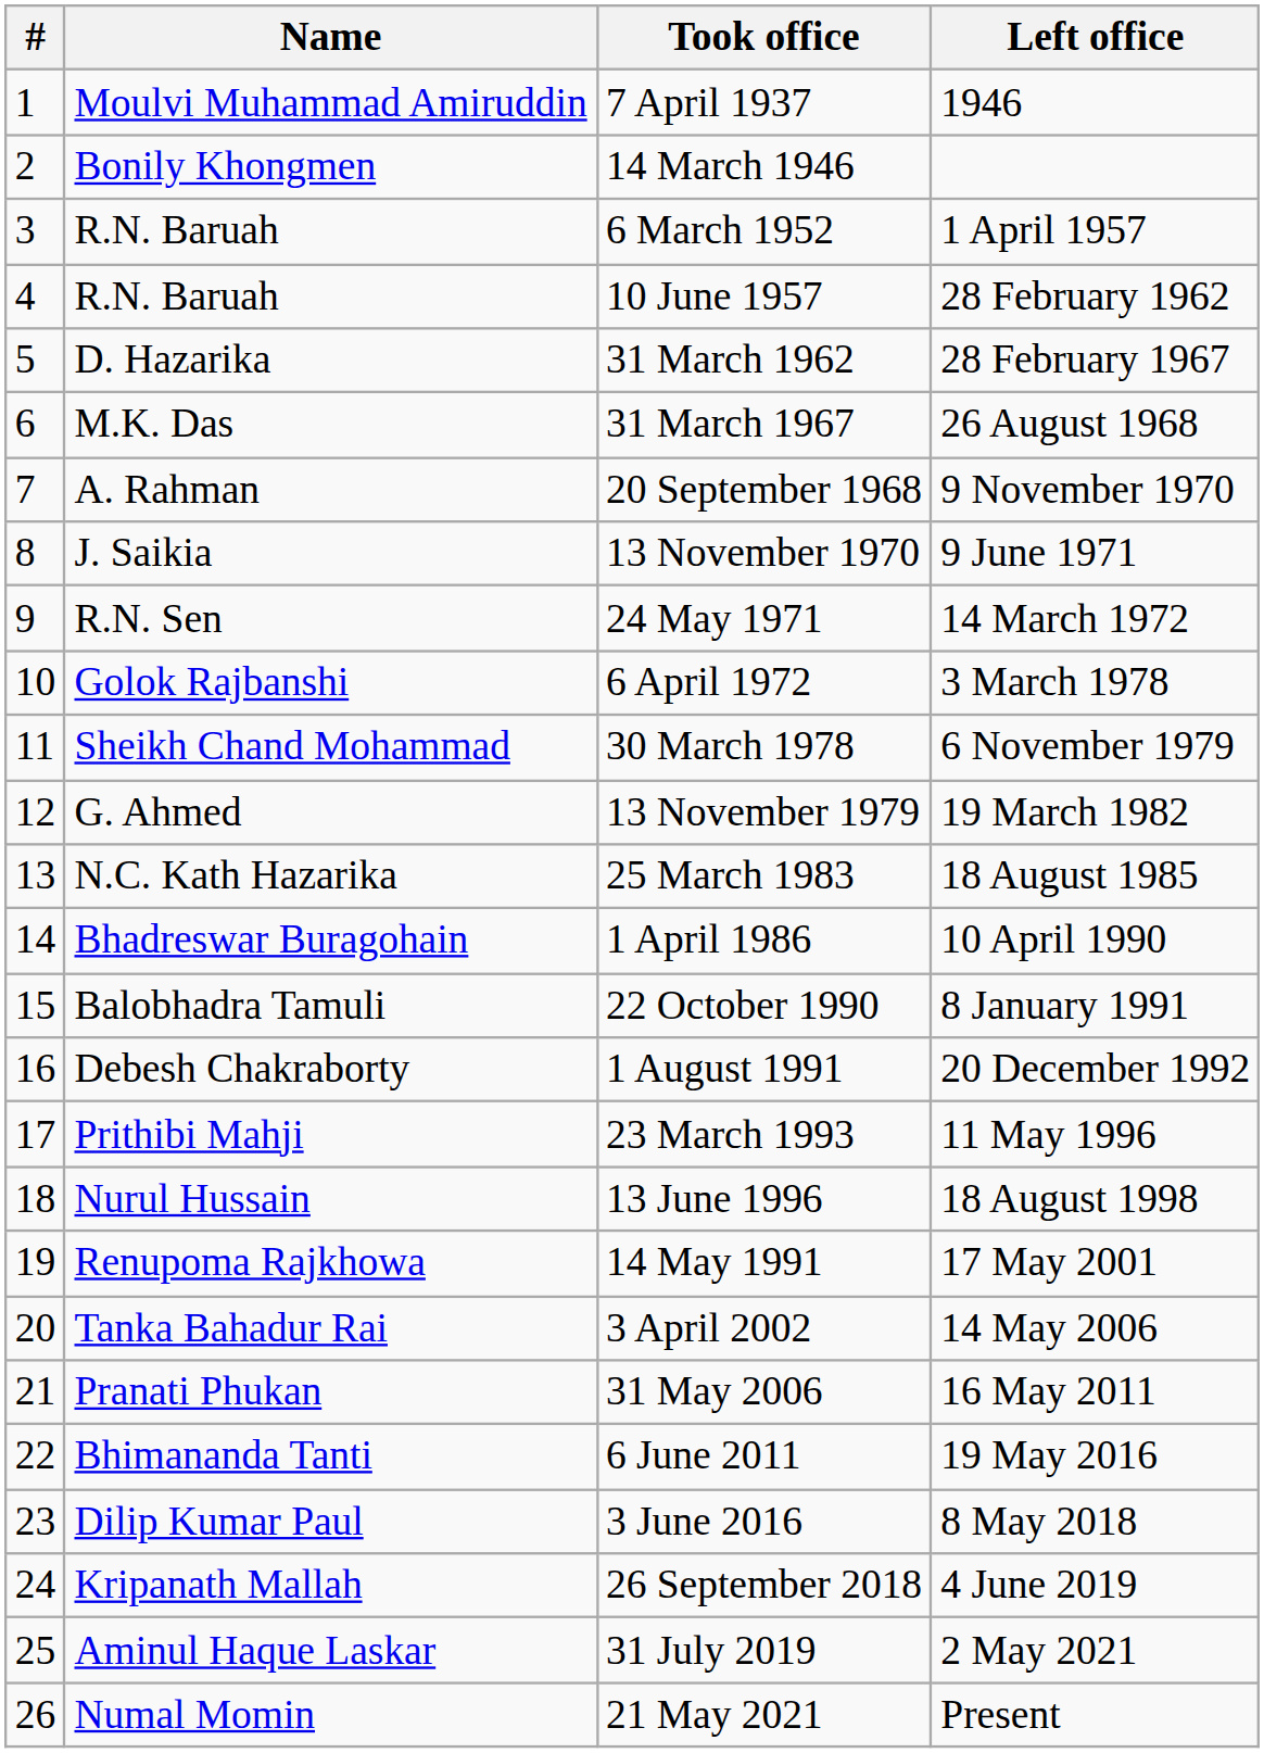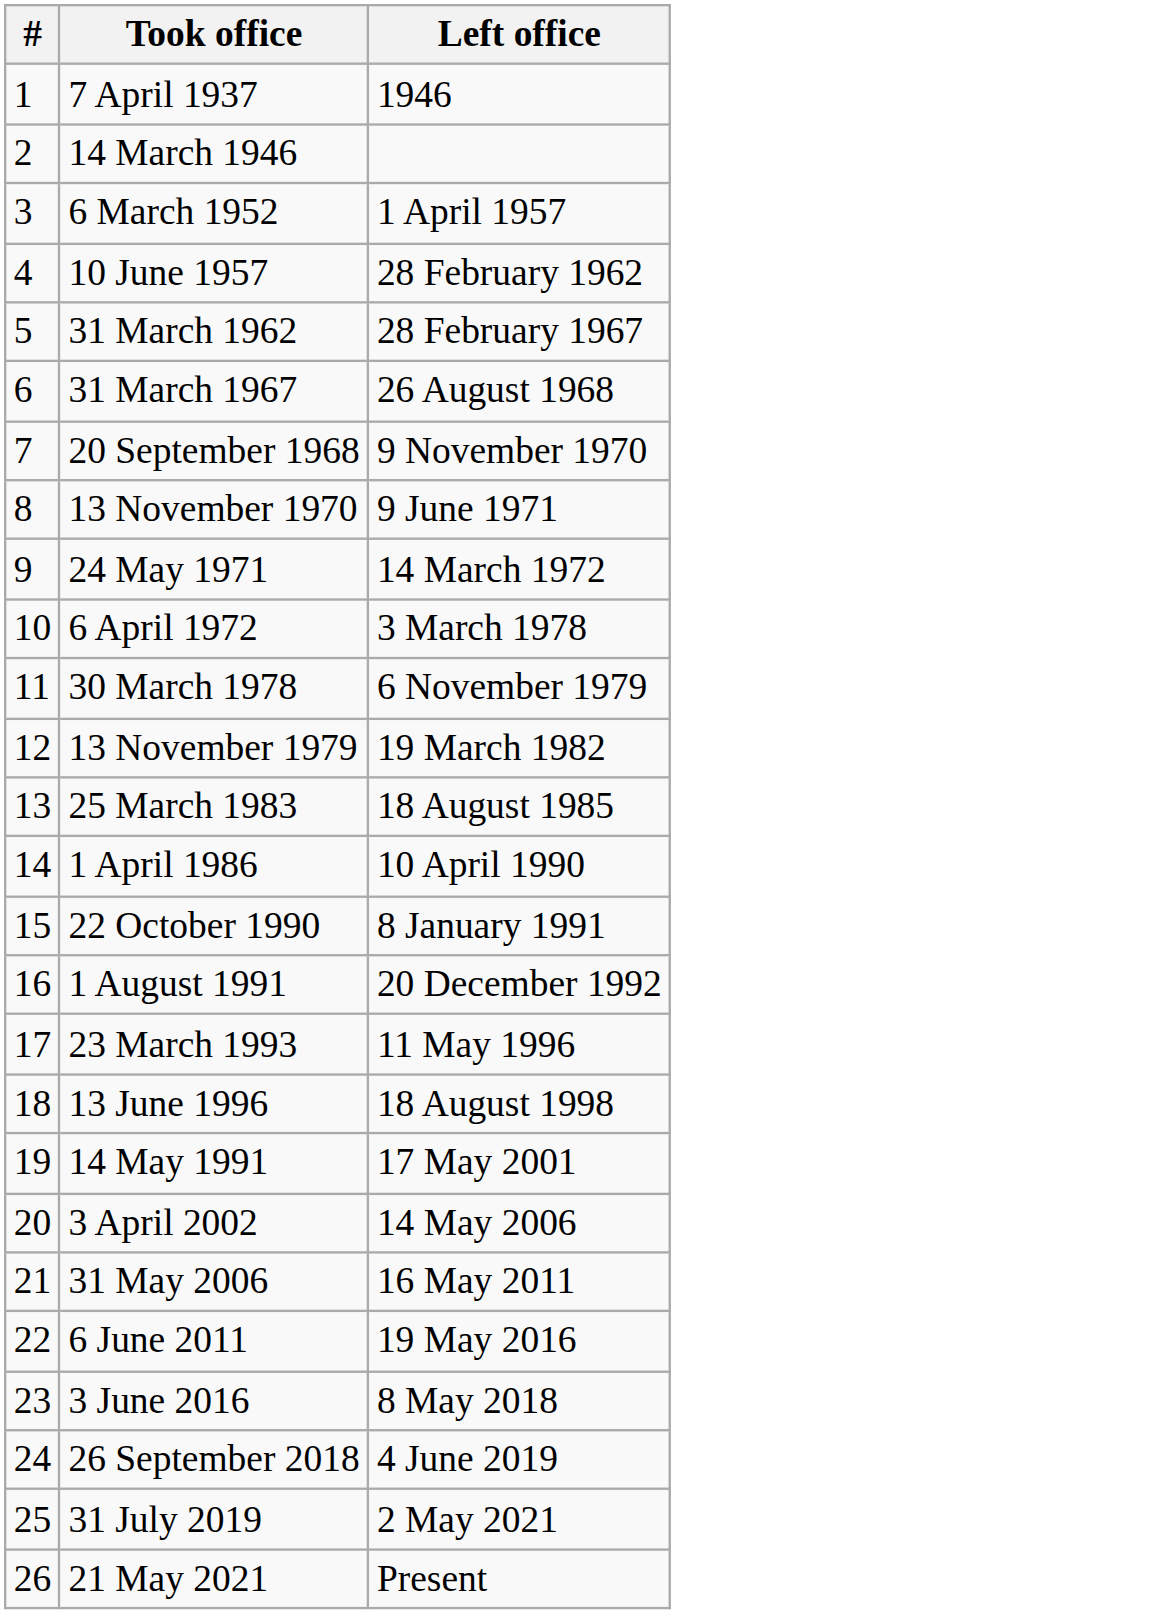- column: Name | Moulvi Muhammad Amiruddin | Bonily Khongmen | R.N. Baruah | R.N. Baruah | D. Hazarika | M.K. Das | A. Rahman | J. Saikia | R.N. Sen | Golok Rajbanshi | Sheikh Chand Mohammad | G. Ahmed | N.C. Kath Hazarika | Bhadreswar Buragohain | Balobhadra Tamuli | Debesh Chakraborty | Prithibi Mahji | Nurul Hussain | Renupoma Rajkhowa | Tanka Bahadur Rai | Pranati Phukan | Bhimananda Tanti | Dilip Kumar Paul | Kripanath Mallah | Aminul Haque Laskar | Numal Momin
